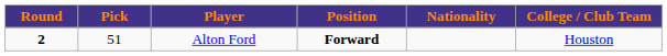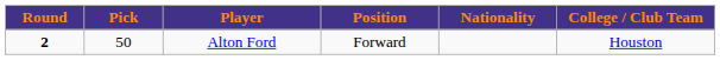Alton Ford | Pick: 51 -> 50
Alton Ford | Position: bold -> normal
